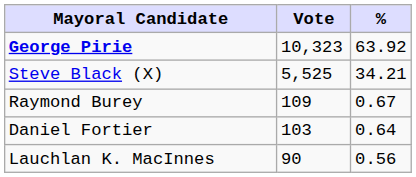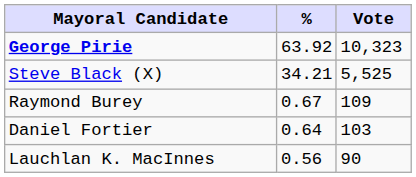columns swapped: Vote <-> %
